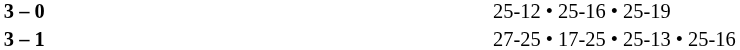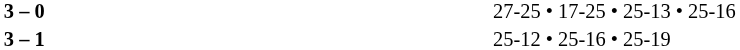3 – 0 | column 4: 25-12 • 25-16 • 25-19 -> 27-25 • 17-25 • 25-13 • 25-16
3 – 1 | column 4: 27-25 • 17-25 • 25-13 • 25-16 -> 25-12 • 25-16 • 25-19
